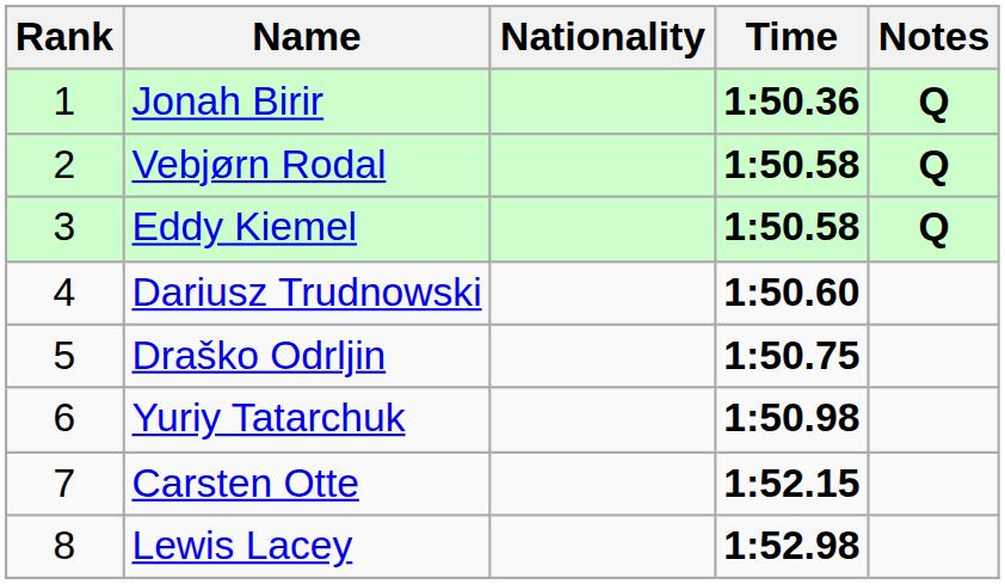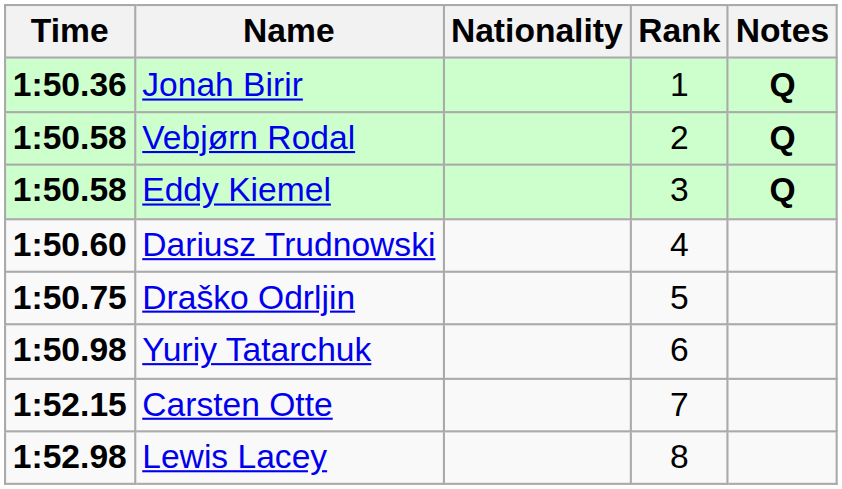columns swapped: Rank <-> Time
